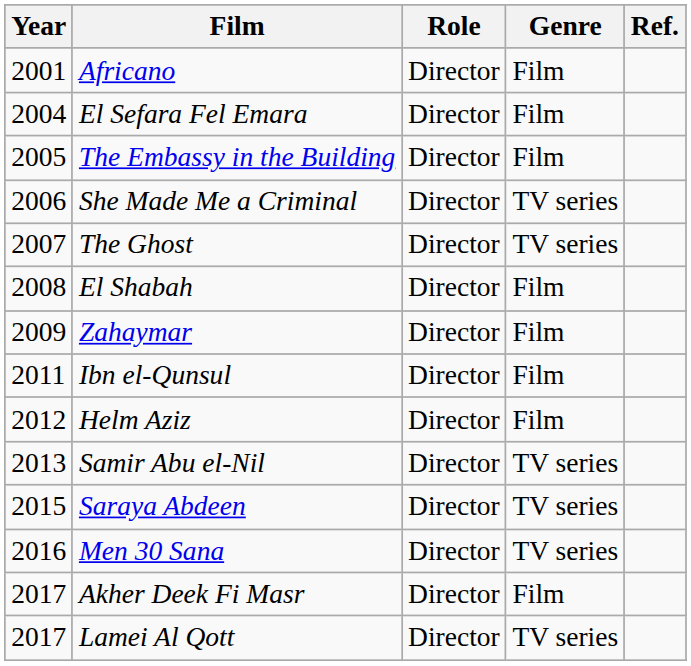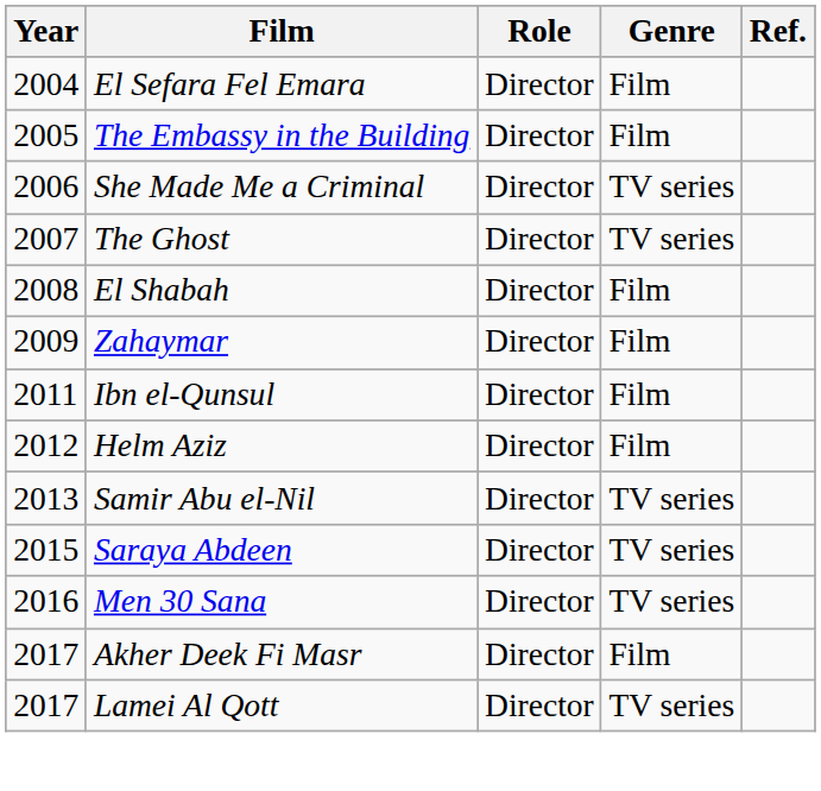- row: 2001 | Africano | Director | Film
